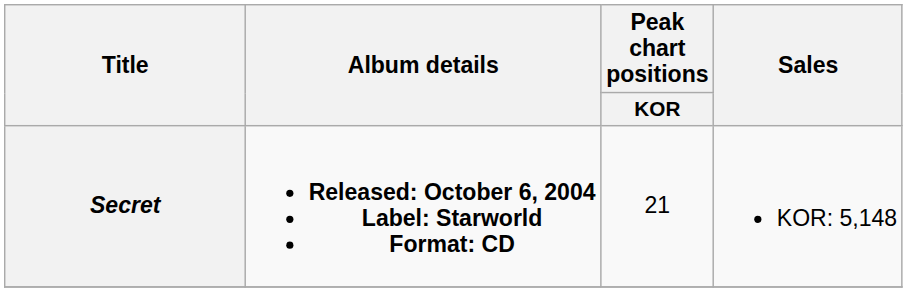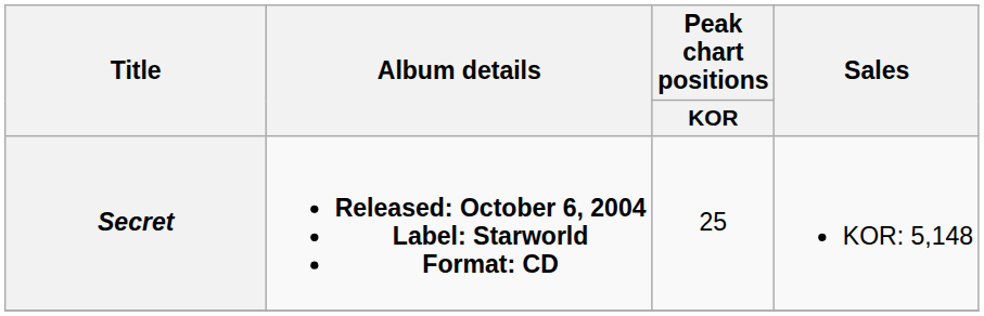Secret | Peak chart positions / KOR: 21 -> 25
